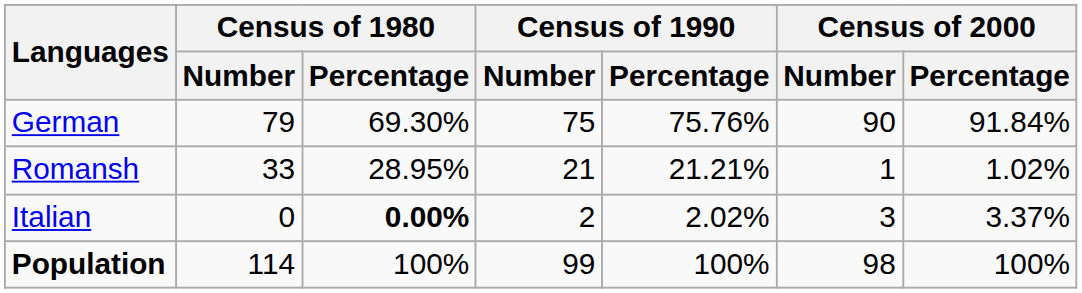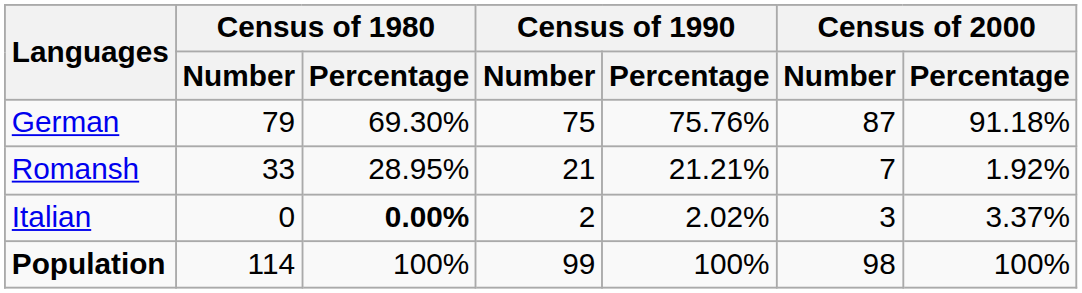German | Census of 2000 / Number: 90 -> 87
German | Census of 2000 / Percentage: 91.84% -> 91.18%
Romansh | Census of 2000 / Number: 1 -> 7
Romansh | Census of 2000 / Percentage: 1.02% -> 1.92%
